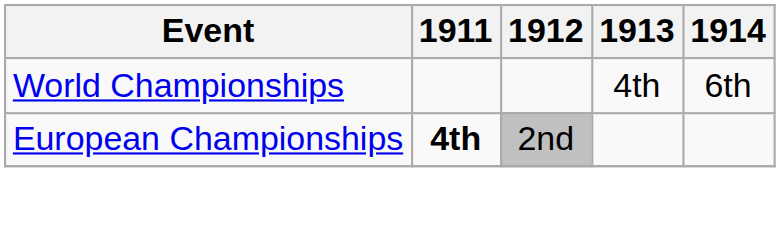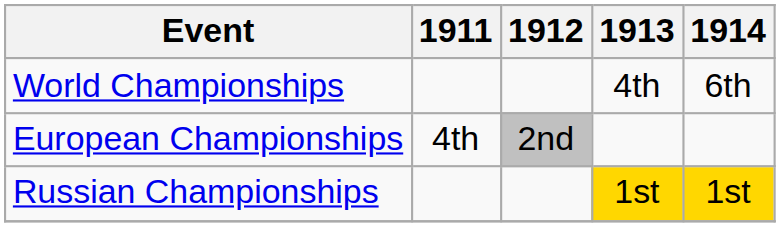European Championships | 1911: bold -> normal
+ row: Russian Championships | 1st | 1st
